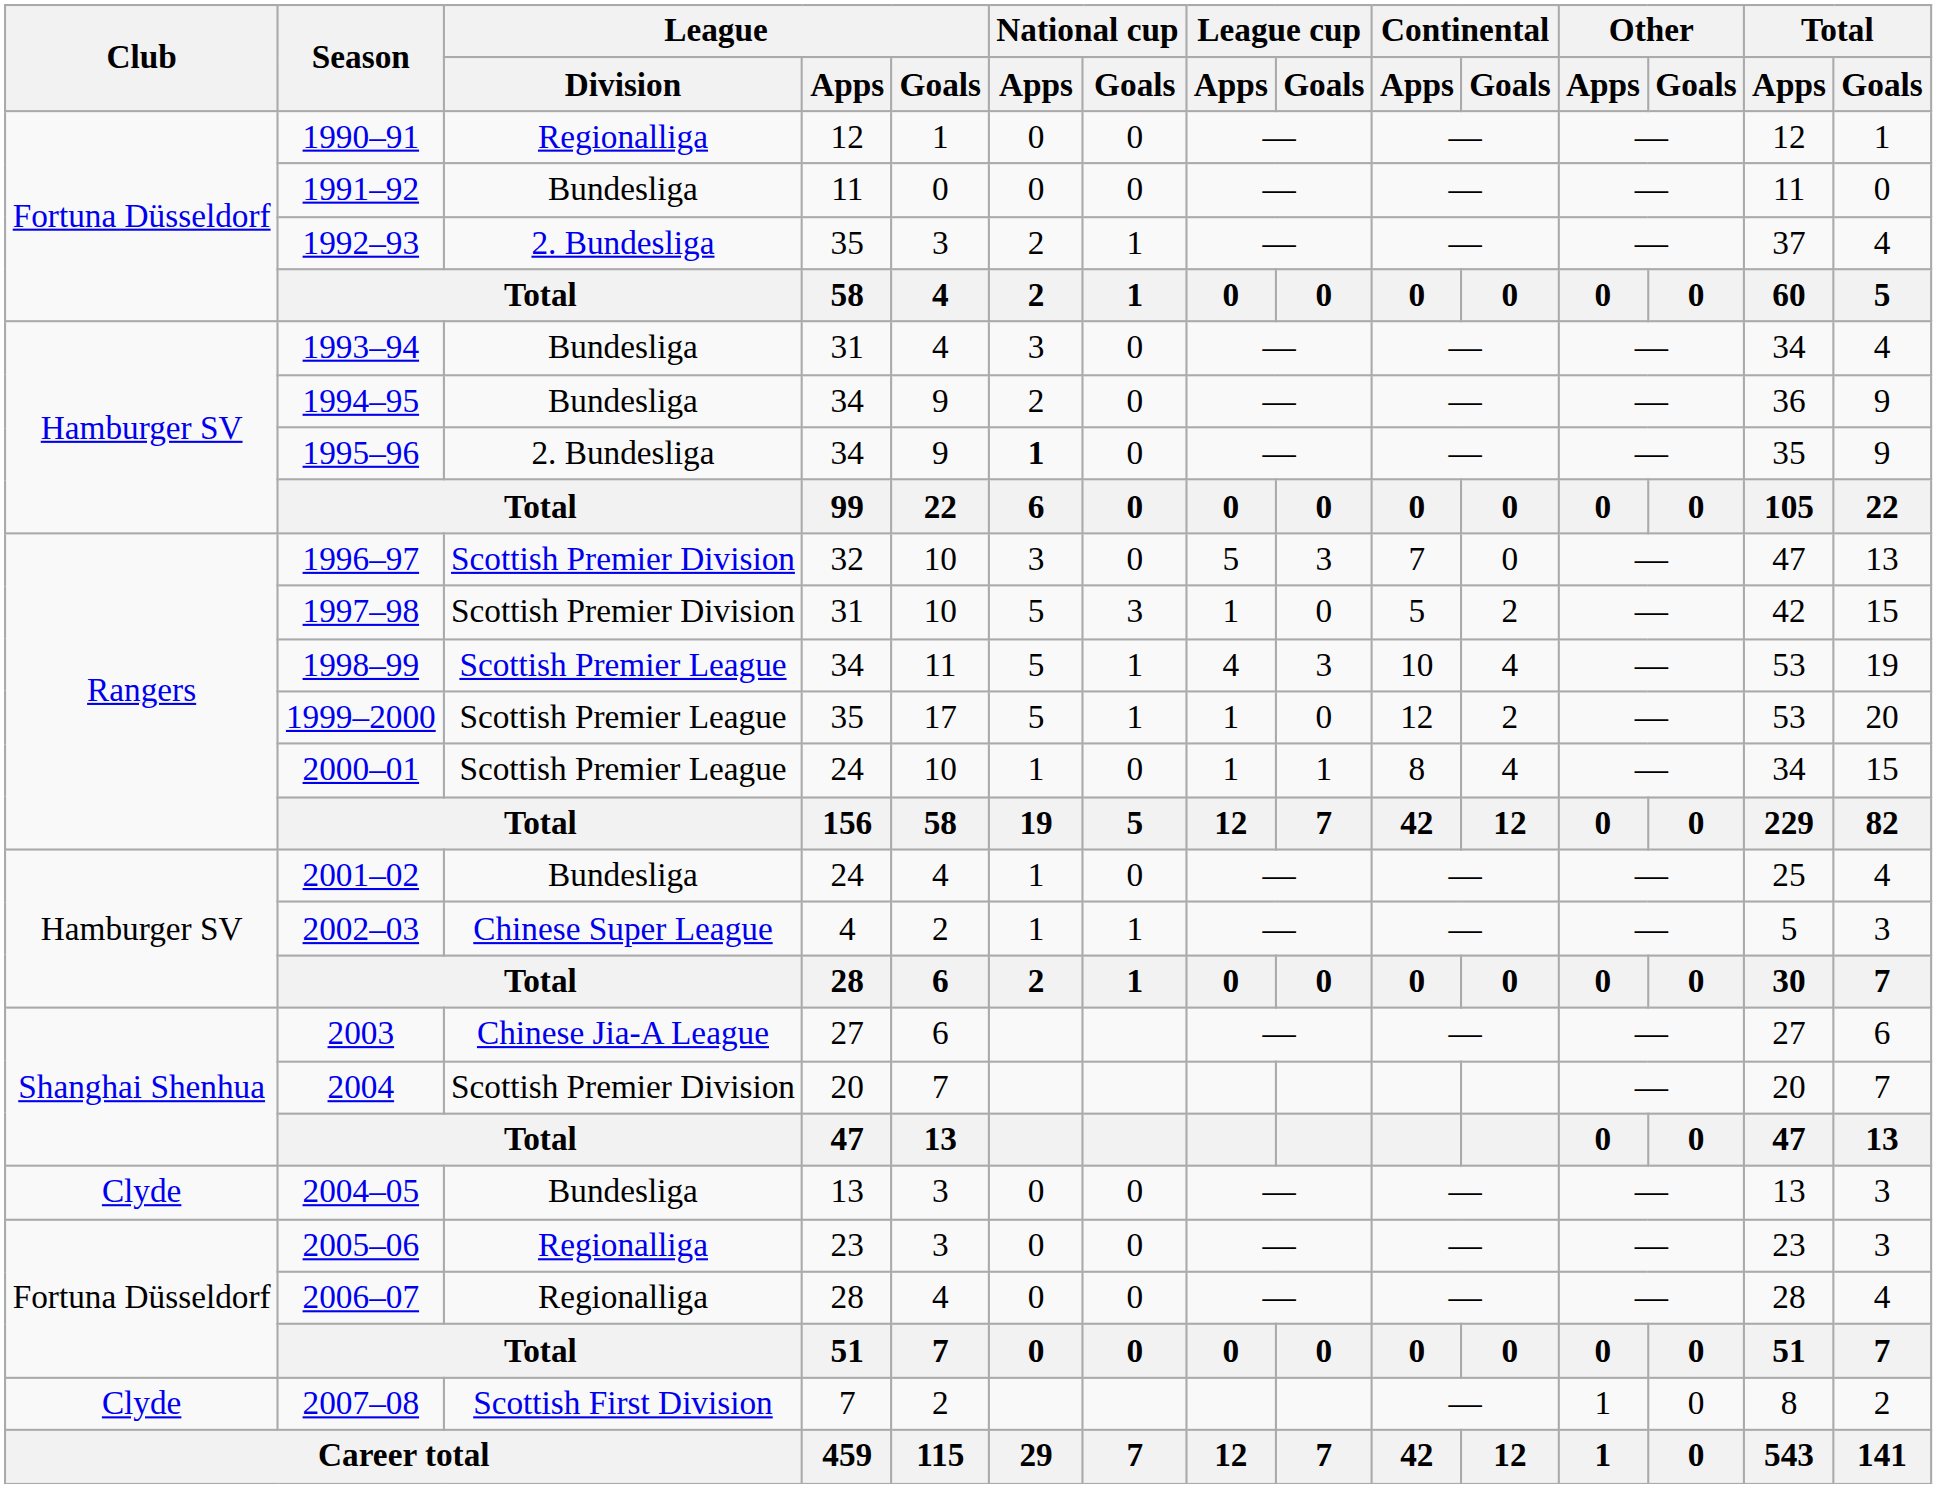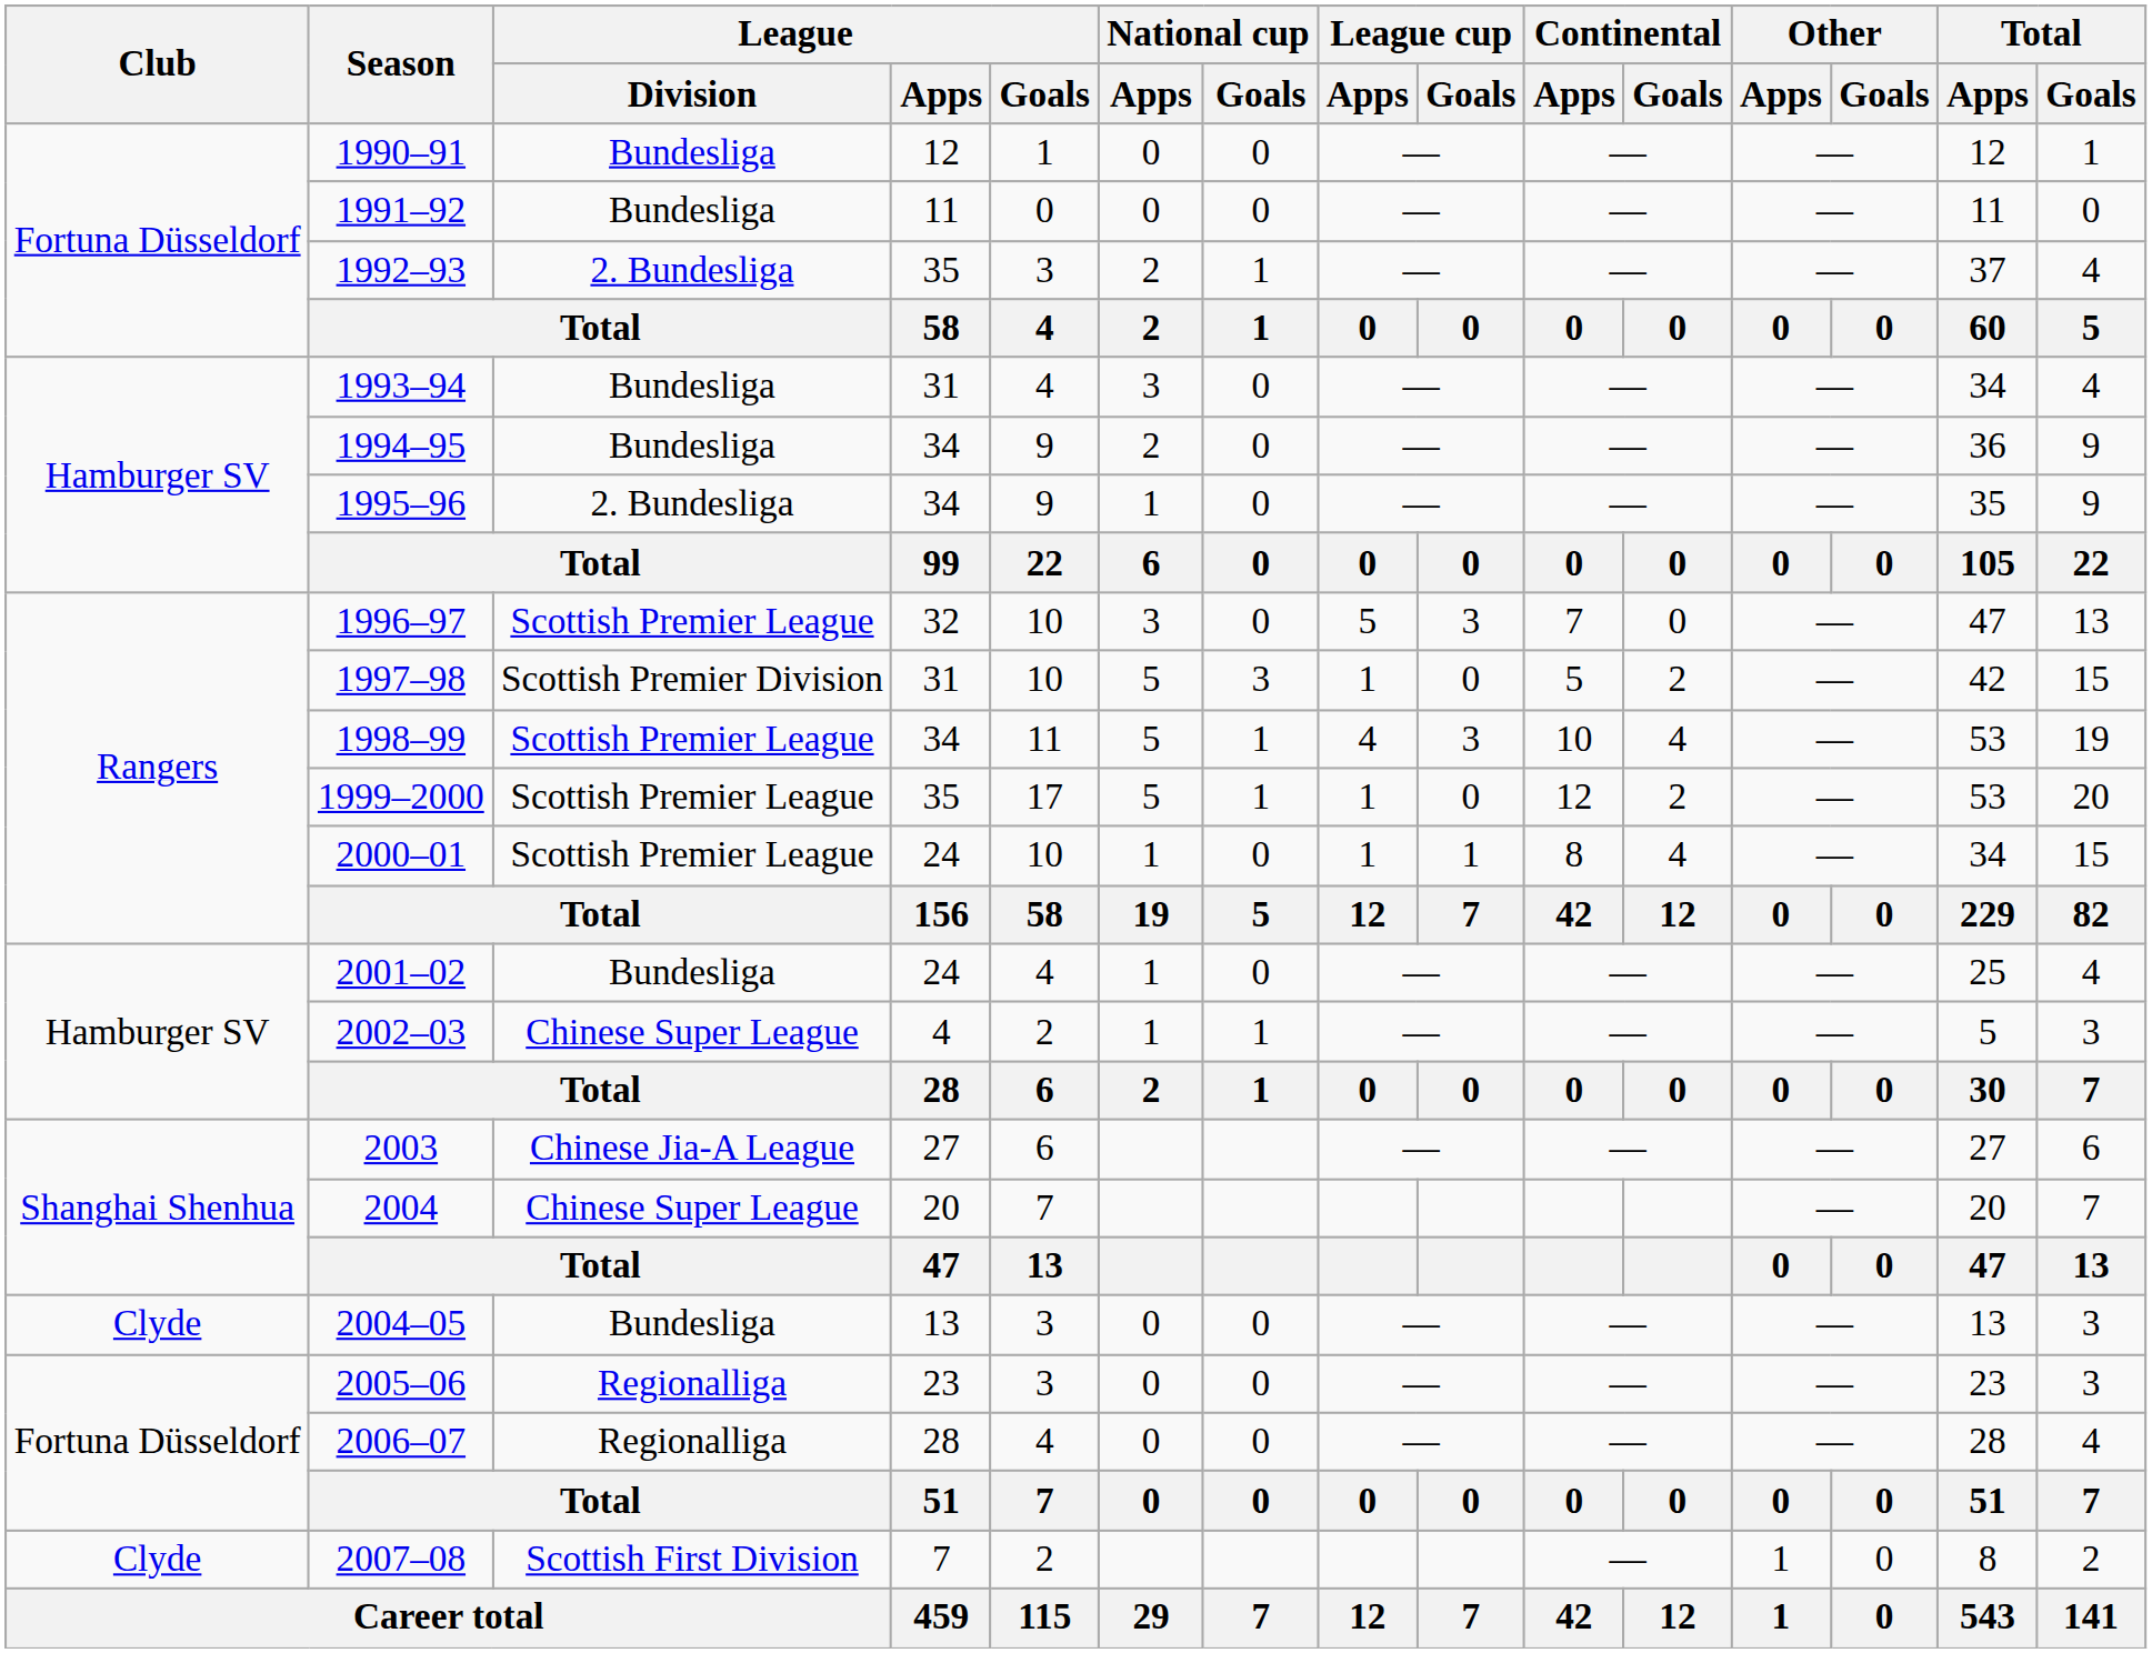1990–91 | League / Division: Regionalliga -> Bundesliga
1995–96 | National cup / Apps: bold -> normal
1996–97 | League / Division: Scottish Premier Division -> Scottish Premier League
2004 | League / Division: Scottish Premier Division -> Chinese Super League
